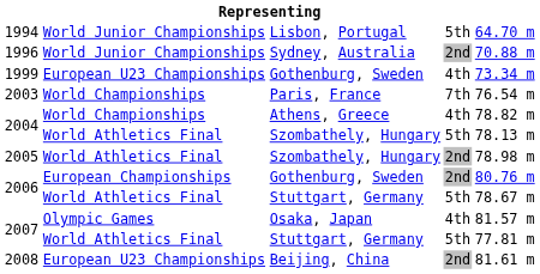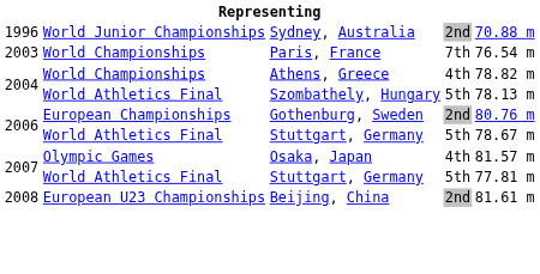- row: 1994 | World Junior Championships | Lisbon, Portugal | 5th | 64.70 m
- row: 1999 | European U23 Championships | Gothenburg, Sweden | 4th | 73.34 m
- row: 2005 | World Athletics Final | Szombathely, Hungary | 2nd | 78.98 m
